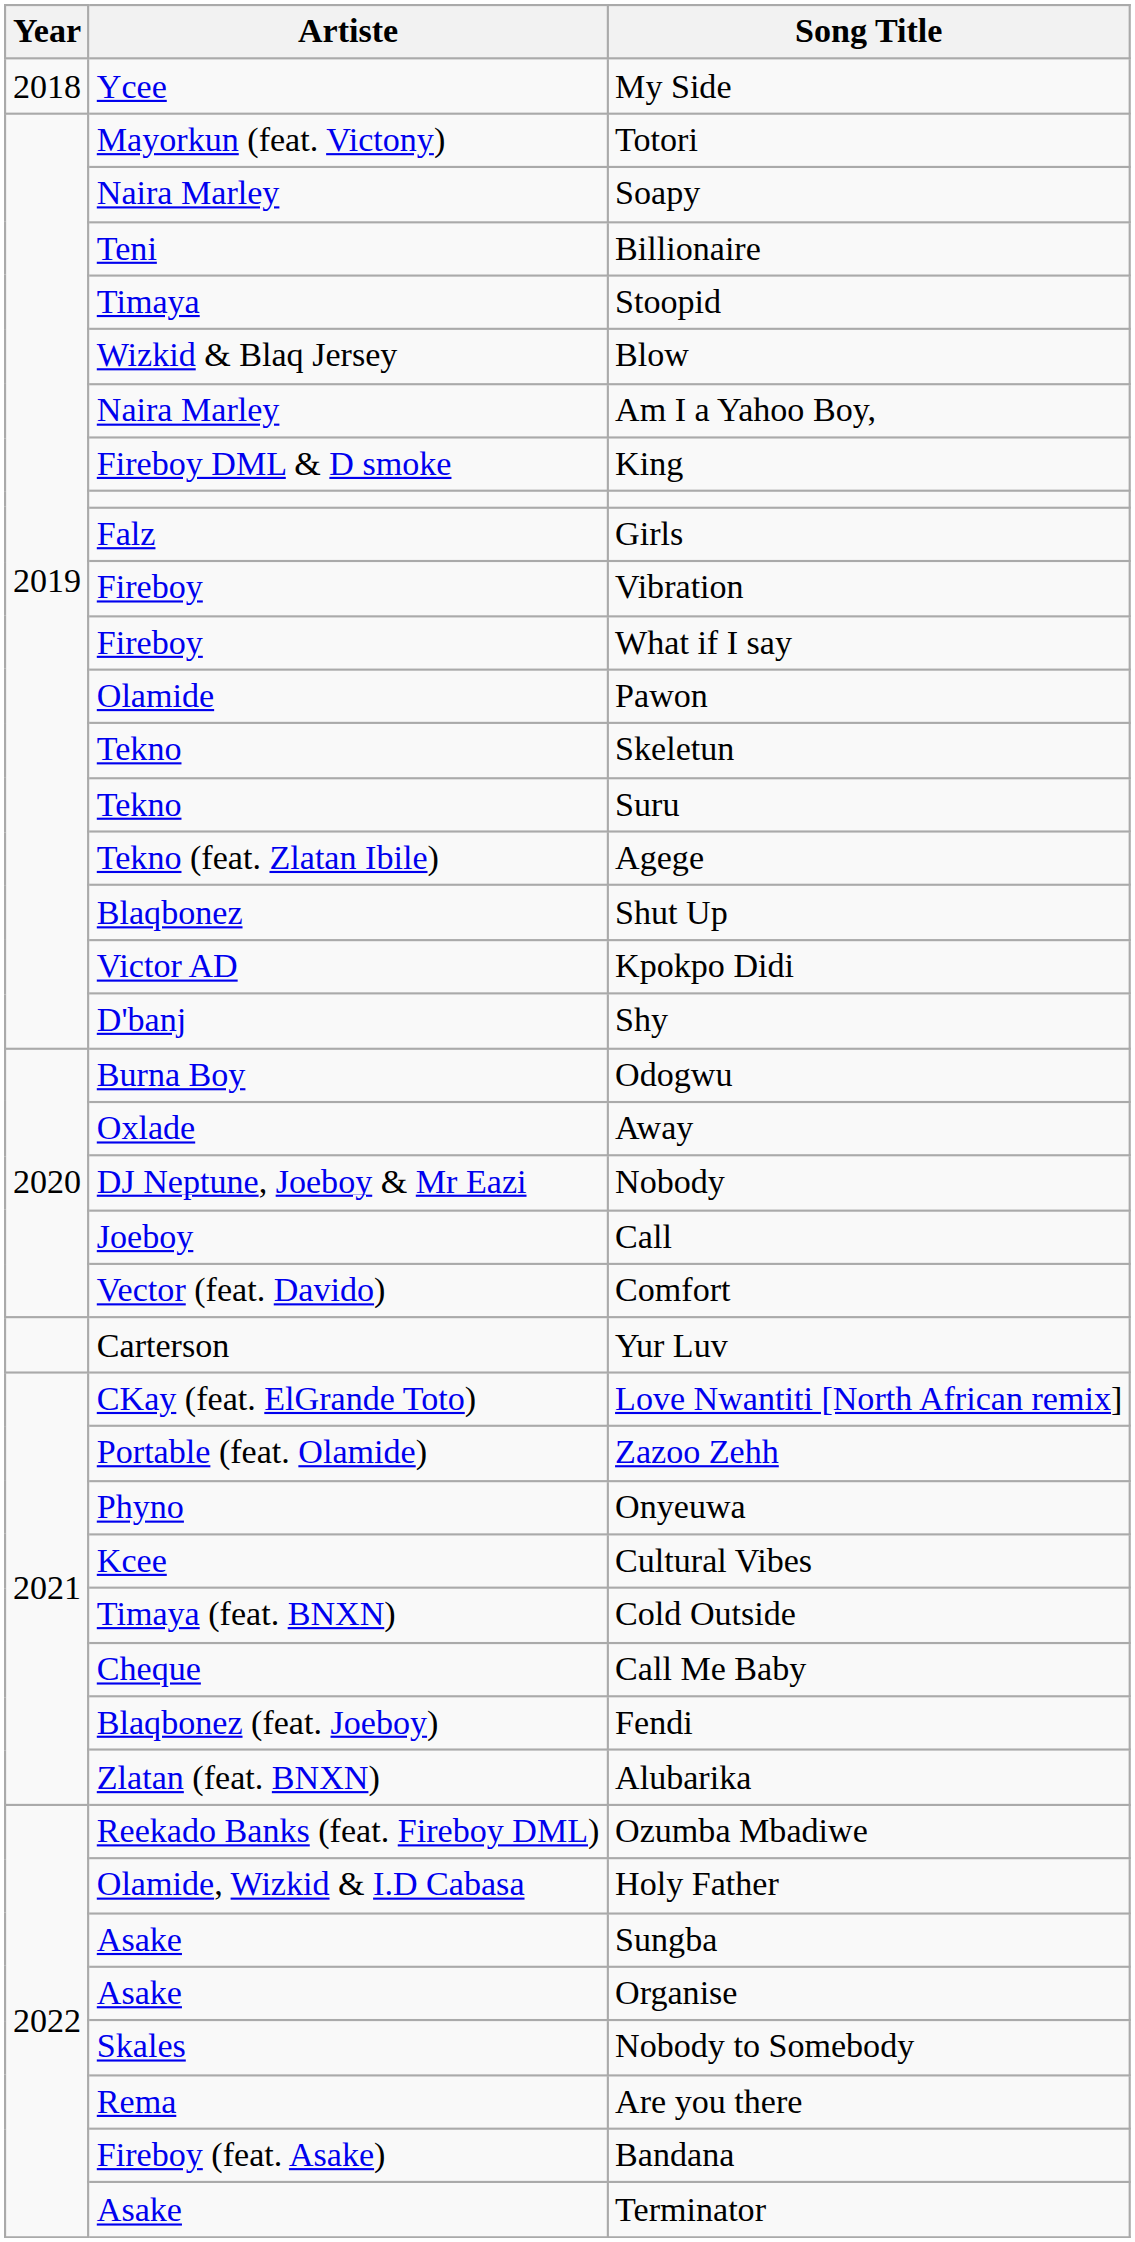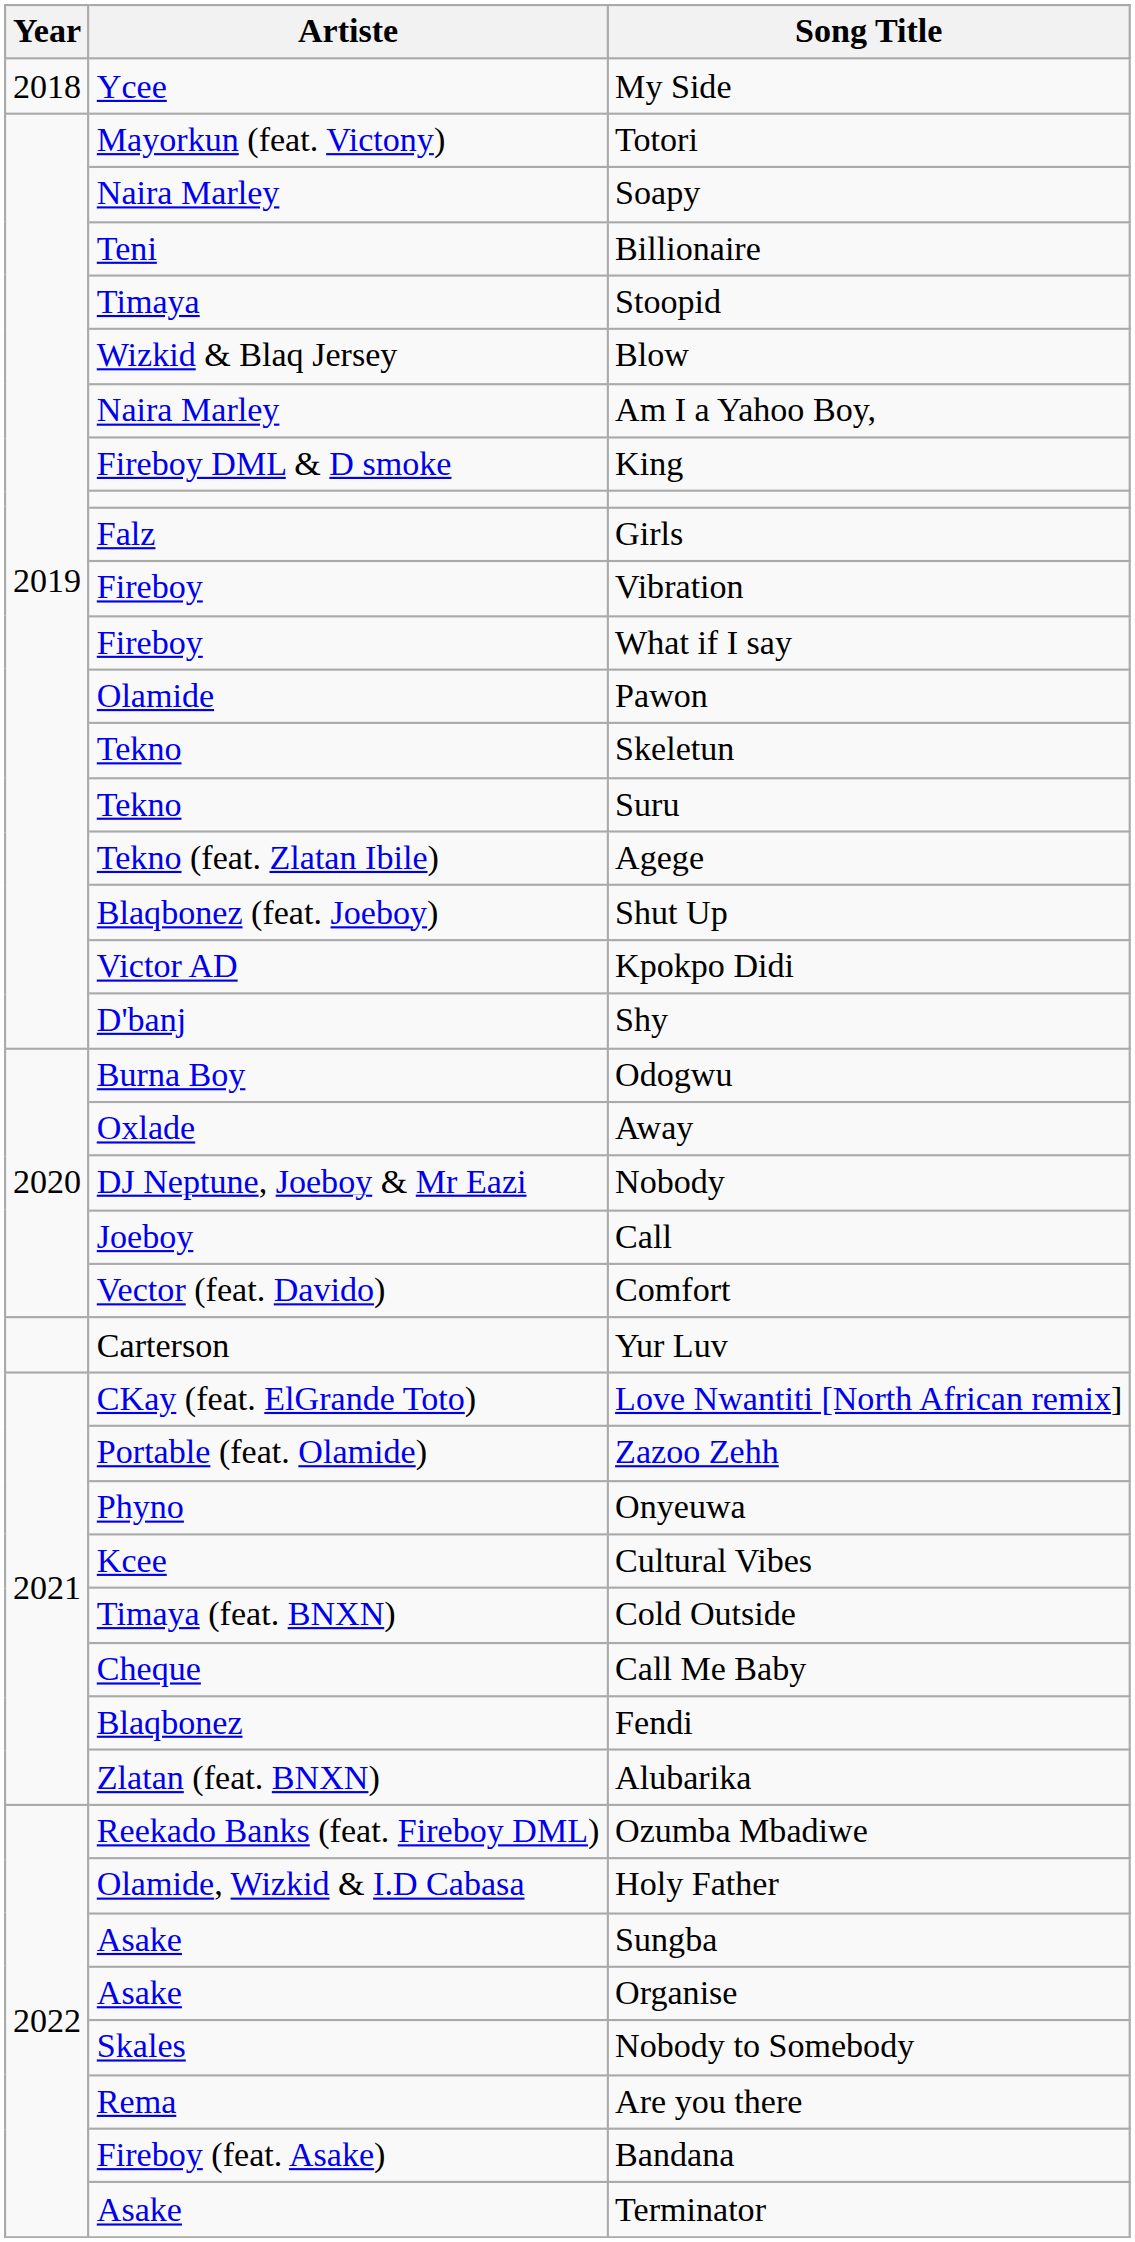Shut Up | Artiste: Blaqbonez -> Blaqbonez (feat. Joeboy)
Fendi | Artiste: Blaqbonez (feat. Joeboy) -> Blaqbonez
